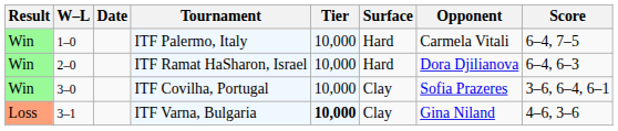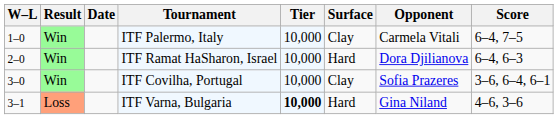columns swapped: Result <-> W–L
ITF Palermo, Italy | Surface: Hard -> Clay
ITF Varna, Bulgaria | Surface: Clay -> Hard
